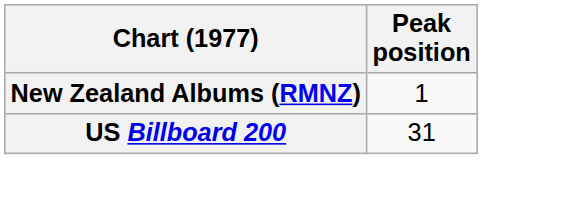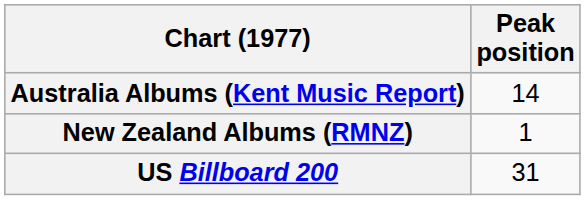+ row: Australia Albums (Kent Music Report) | 14
